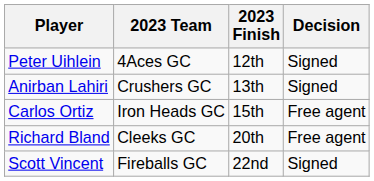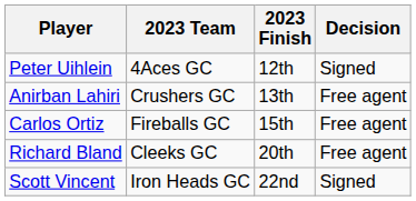Anirban Lahiri | Decision: Signed -> Free agent
Carlos Ortiz | 2023 Team: Iron Heads GC -> Fireballs GC
Scott Vincent | 2023 Team: Fireballs GC -> Iron Heads GC
